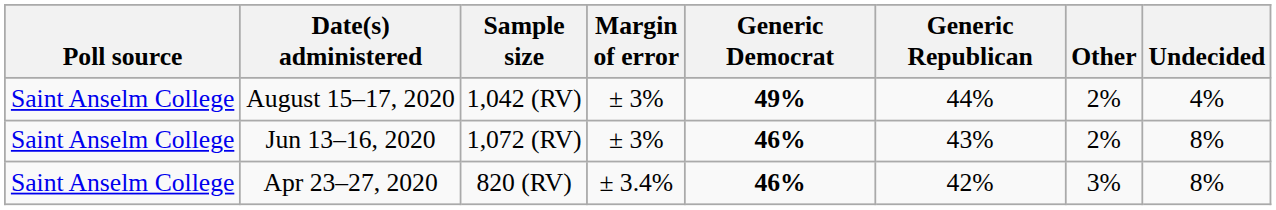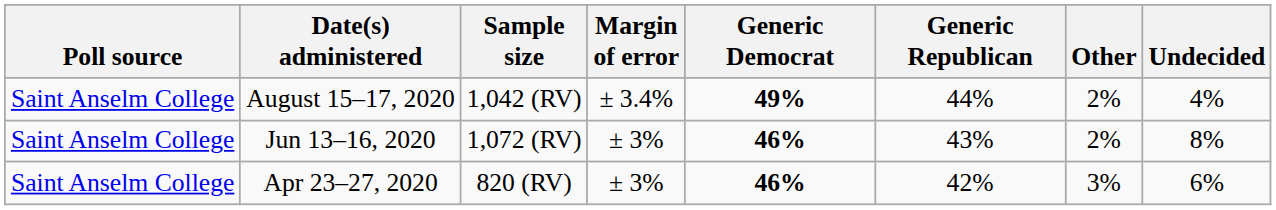August 15–17, 2020 | Margin of error: ± 3% -> ± 3.4%
Apr 23–27, 2020 | Margin of error: ± 3.4% -> ± 3%
Apr 23–27, 2020 | Undecided: 8% -> 6%
